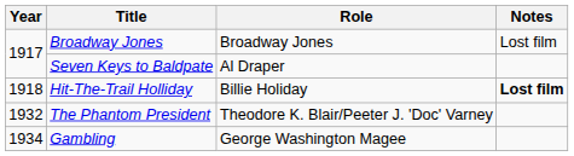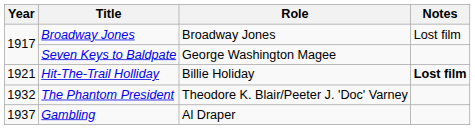Seven Keys to Baldpate | Role: Al Draper -> George Washington Magee
Hit-The-Trail Holliday | Year: 1918 -> 1921
Gambling | Year: 1934 -> 1937
Gambling | Role: George Washington Magee -> Al Draper
